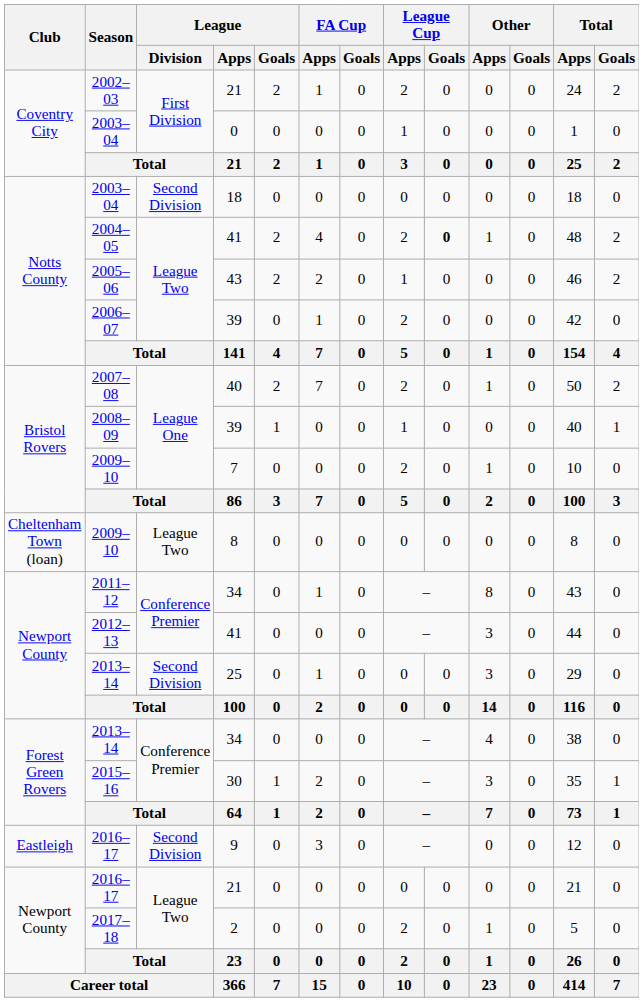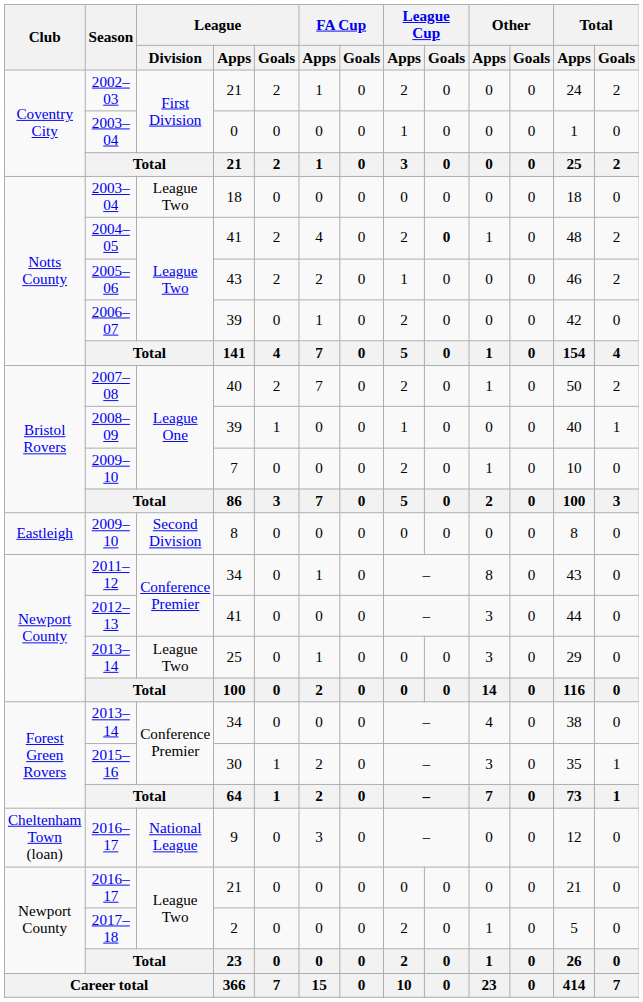2003–04 / 18 | League / Division: Second Division -> League Two
2009–10 / 8 | Club: Cheltenham Town (loan) -> Eastleigh
2009–10 / 8 | League / Division: League Two -> Second Division
2013–14 / 25 | League / Division: Second Division -> League Two
2016–17 / 9 | Club: Eastleigh -> Cheltenham Town (loan)
2016–17 / 9 | League / Division: Second Division -> National League
